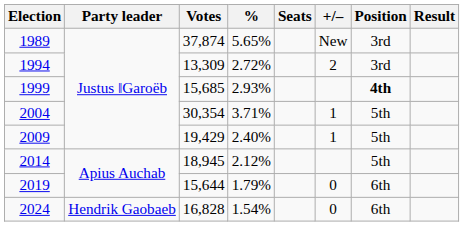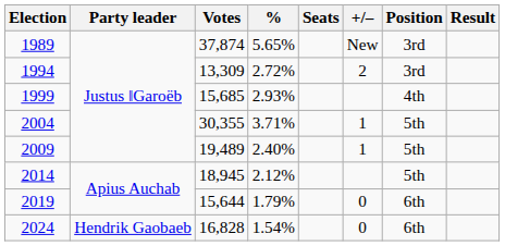1999 | Position: bold -> normal
2004 | Votes: 30,354 -> 30,355
2009 | Votes: 19,429 -> 19,489
